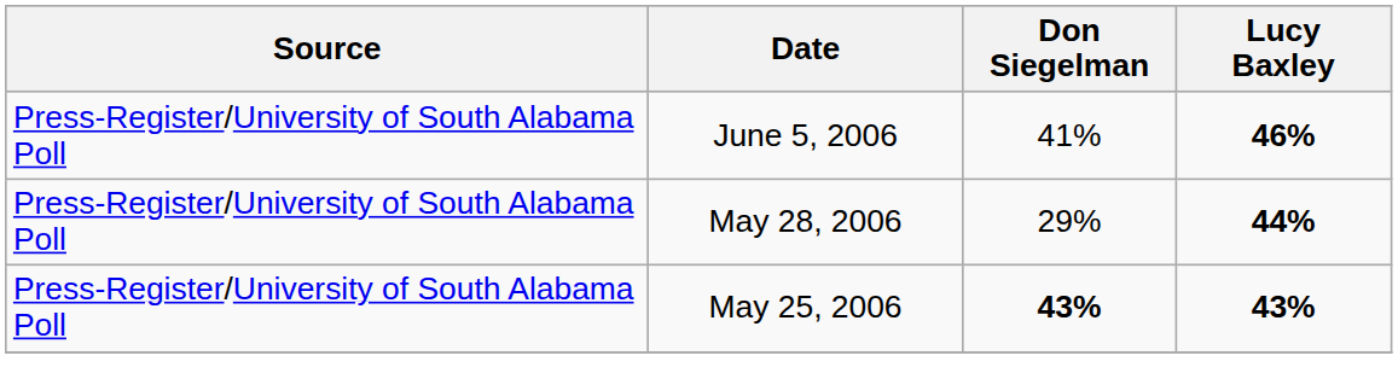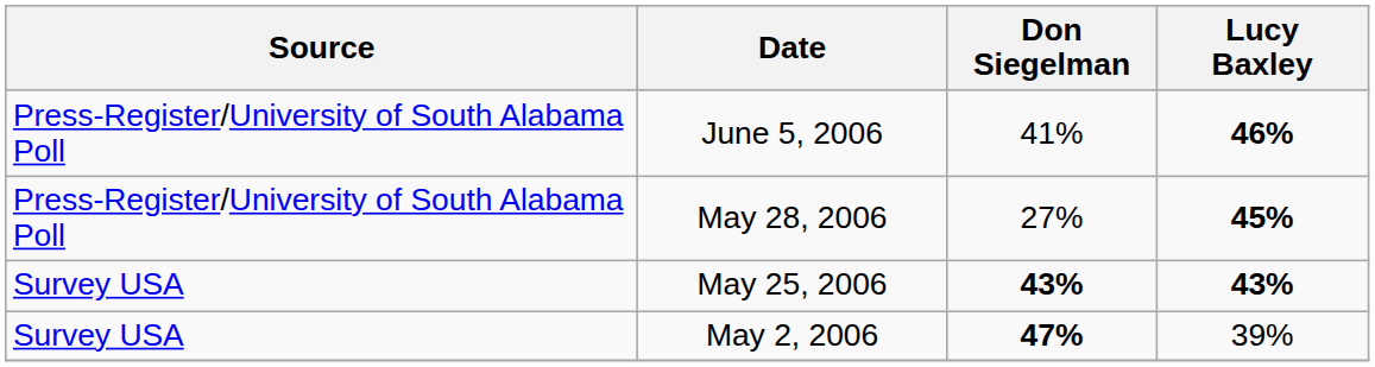May 28, 2006 | Don Siegelman: 29% -> 27%
May 28, 2006 | Lucy Baxley: 44% -> 45%
May 25, 2006 | Source: Press-Register/University of South Alabama Poll -> Survey USA
+ row: Survey USA | May 2, 2006 | 47% | 39%
